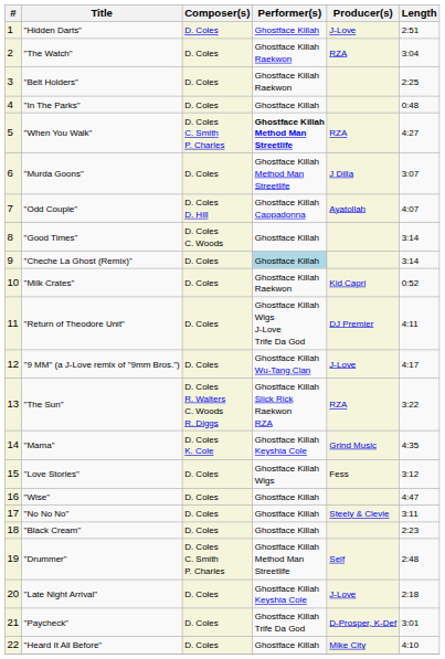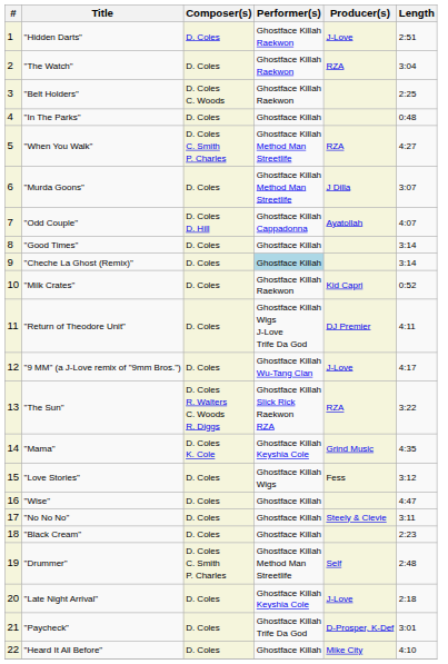"Hidden Darts" | Performer(s): Ghostface Killah -> Ghostface Killah Raekwon
"Belt Holders" | Composer(s): D. Coles -> D. Coles C. Woods
"When You Walk" | Performer(s): bold -> normal
"Good Times" | Composer(s): D. Coles C. Woods -> D. Coles
